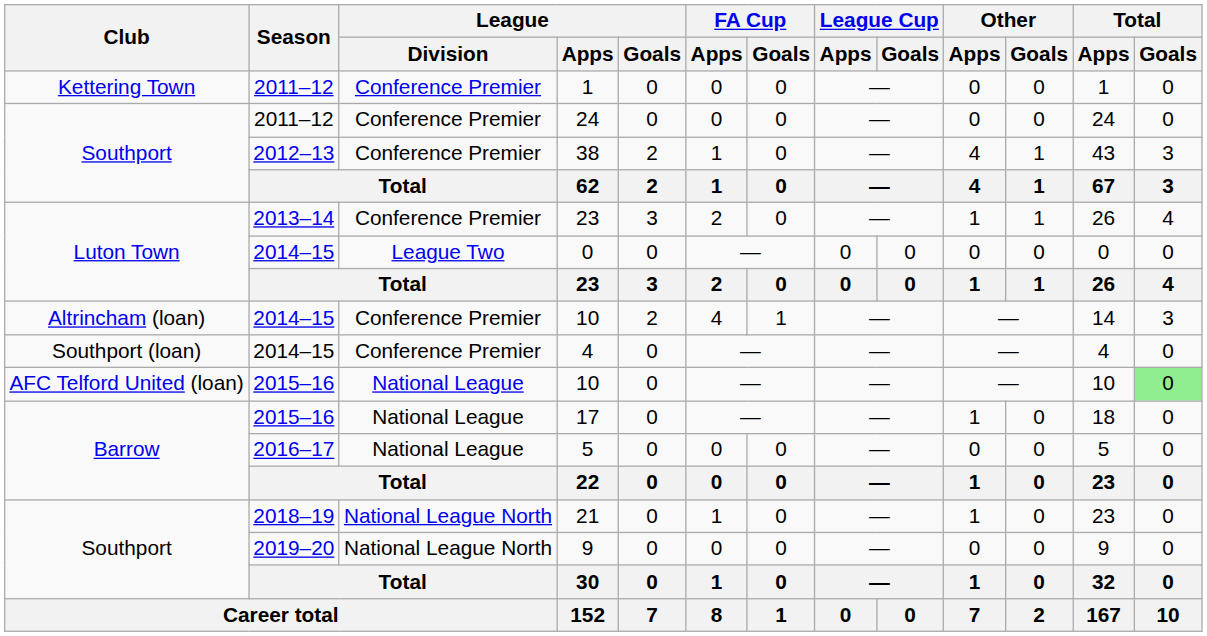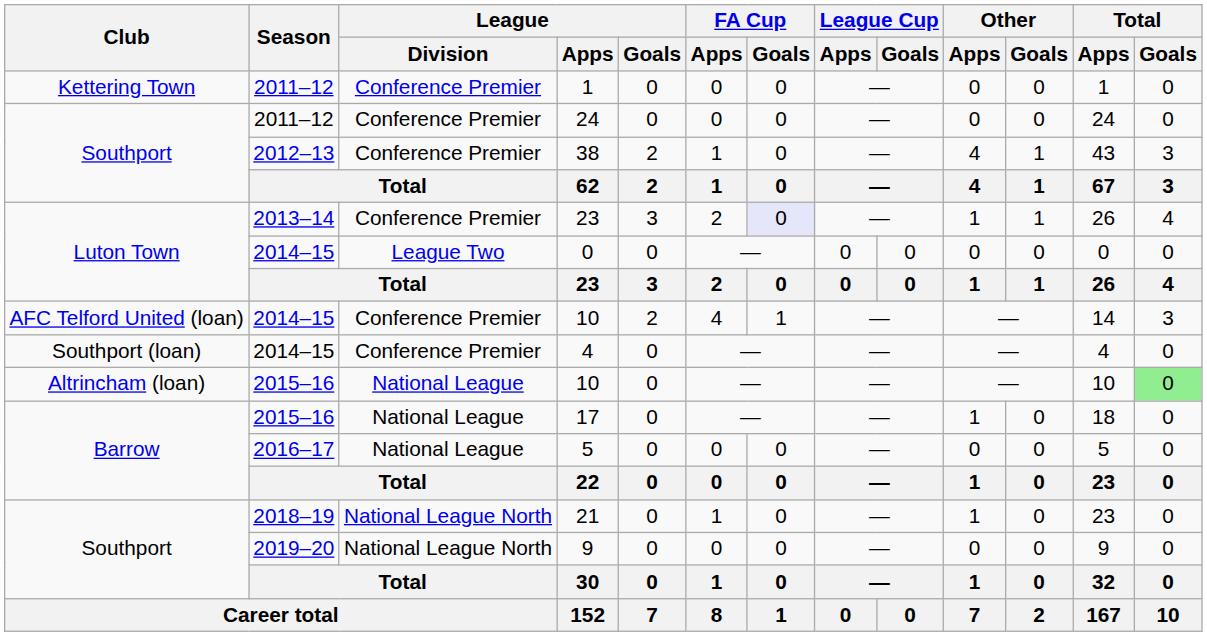2013–14 / 23 | FA Cup / Goals: no background -> lavender background
2014–15 / 10 | Club: Altrincham (loan) -> AFC Telford United (loan)
2015–16 / 10 | Club: AFC Telford United (loan) -> Altrincham (loan)
